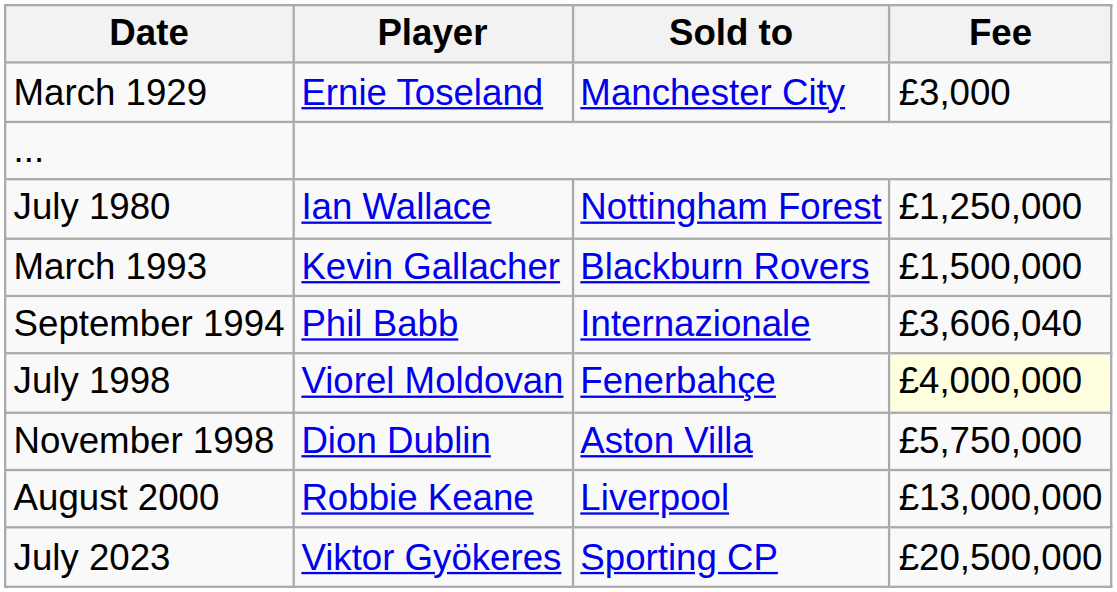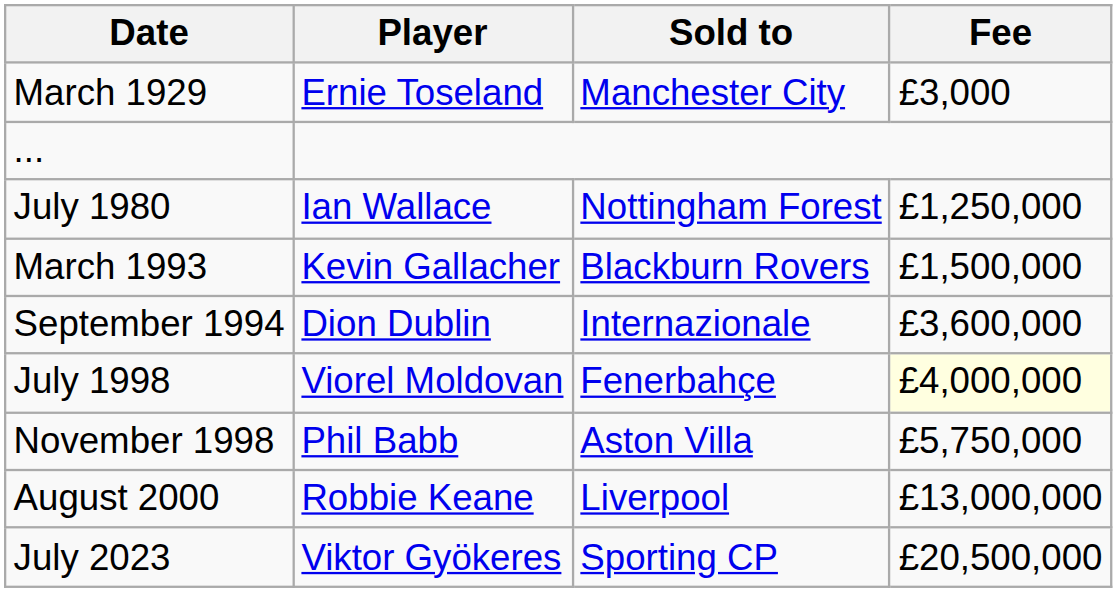September 1994 | Player: Phil Babb -> Dion Dublin
September 1994 | Fee: £3,606,040 -> £3,600,000
November 1998 | Player: Dion Dublin -> Phil Babb
